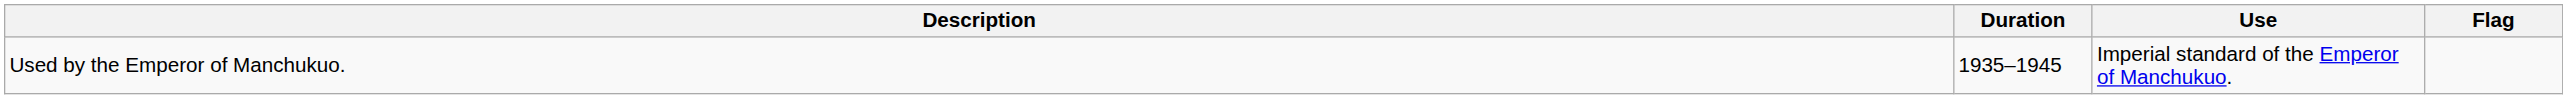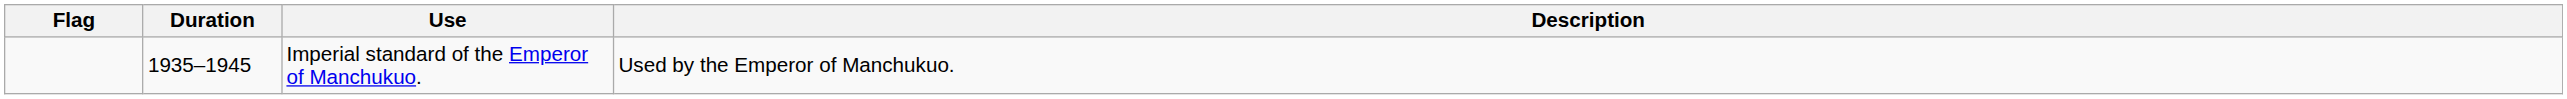columns swapped: Flag <-> Description
